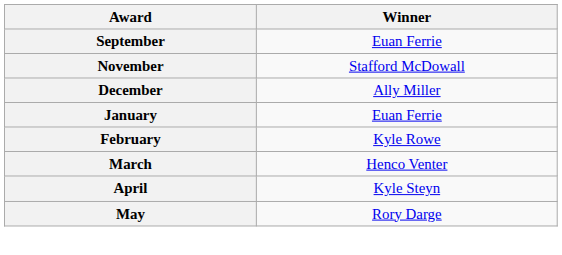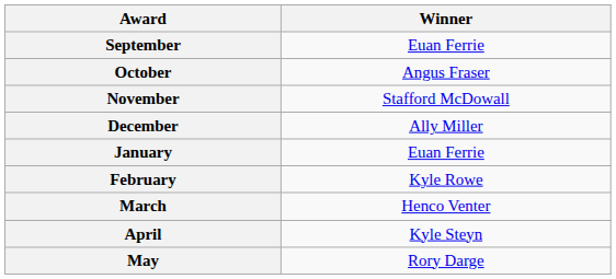+ row: October | Angus Fraser
